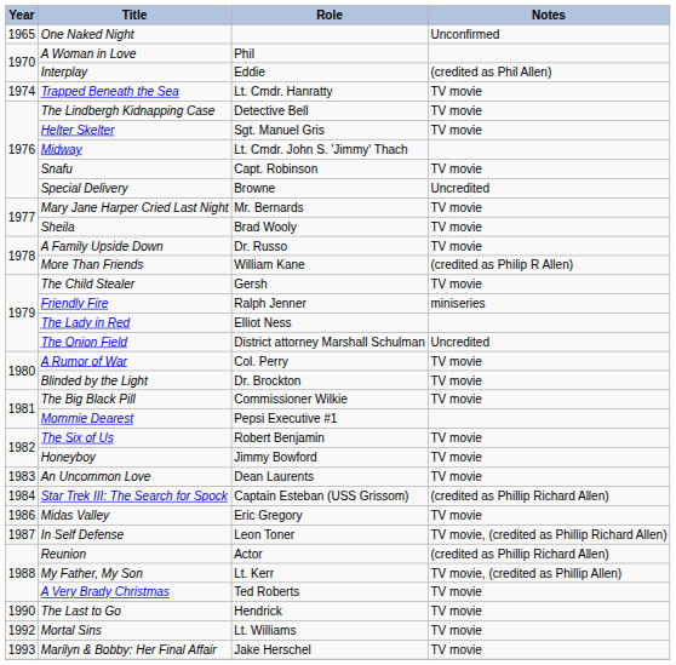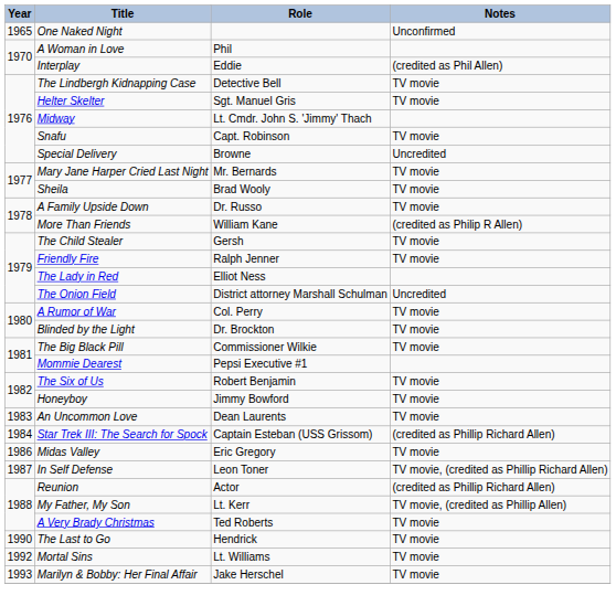- row: 1974 | Trapped Beneath the Sea | Lt. Cmdr. Hanratty | TV movie
Friendly Fire | Notes: miniseries -> TV movie
